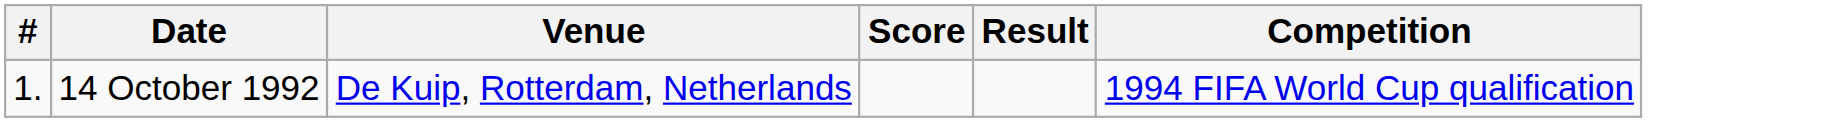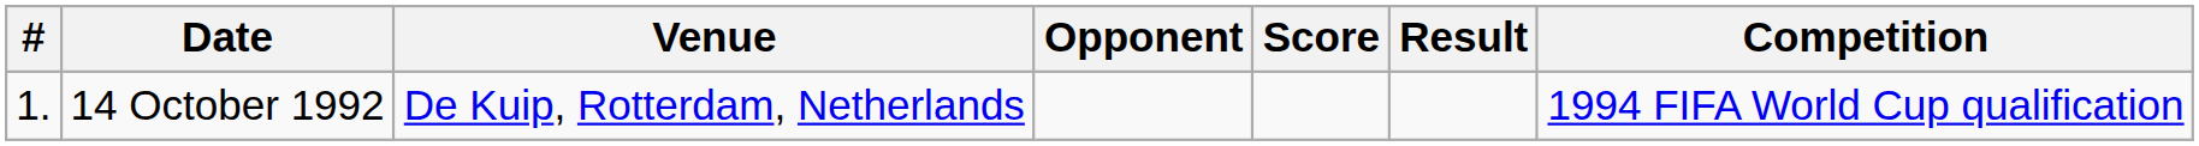+ column: Opponent
